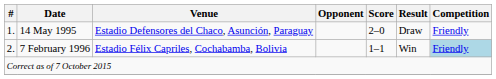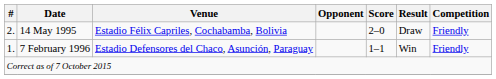14 May 1995 | #: 1. -> 2.
14 May 1995 | Venue: Estadio Defensores del Chaco, Asunción, Paraguay -> Estadio Félix Capriles, Cochabamba, Bolivia
7 February 1996 | #: 2. -> 1.
7 February 1996 | Venue: Estadio Félix Capriles, Cochabamba, Bolivia -> Estadio Defensores del Chaco, Asunción, Paraguay
7 February 1996 | Competition: lightblue background -> no background
